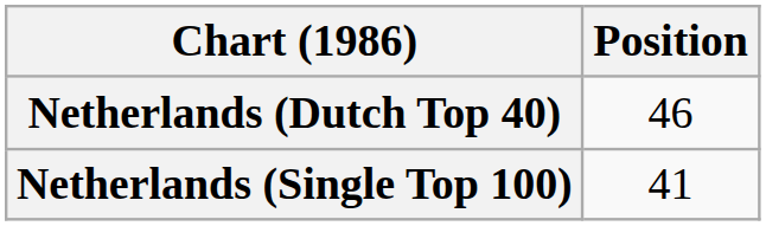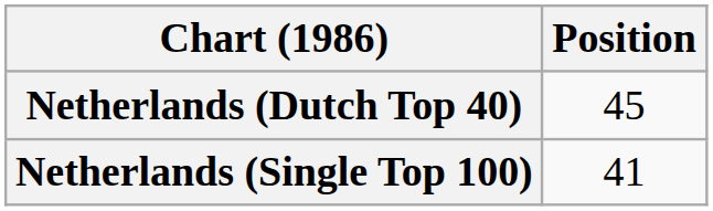Netherlands (Dutch Top 40) | Position: 46 -> 45
